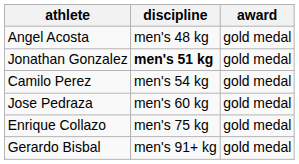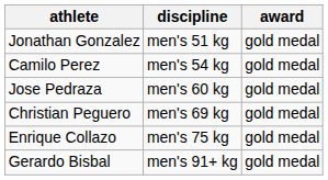- row: Angel Acosta | men's 48 kg | gold medal
Jonathan Gonzalez | discipline: bold -> normal
+ row: Christian Peguero | men's 69 kg | gold medal
